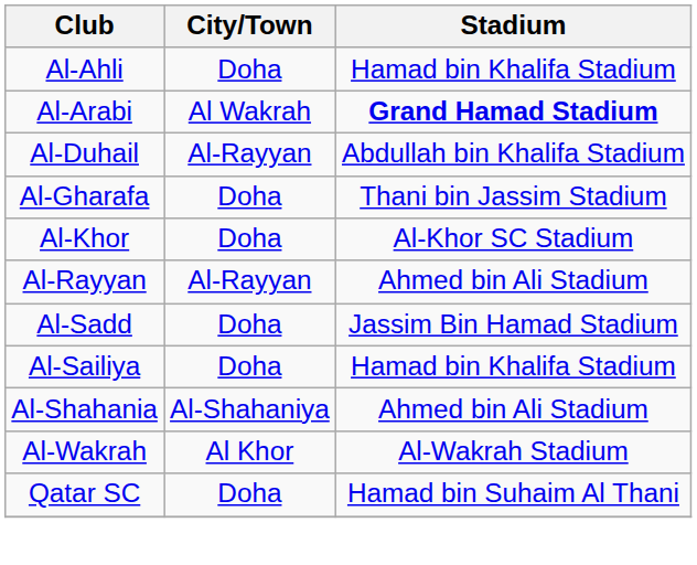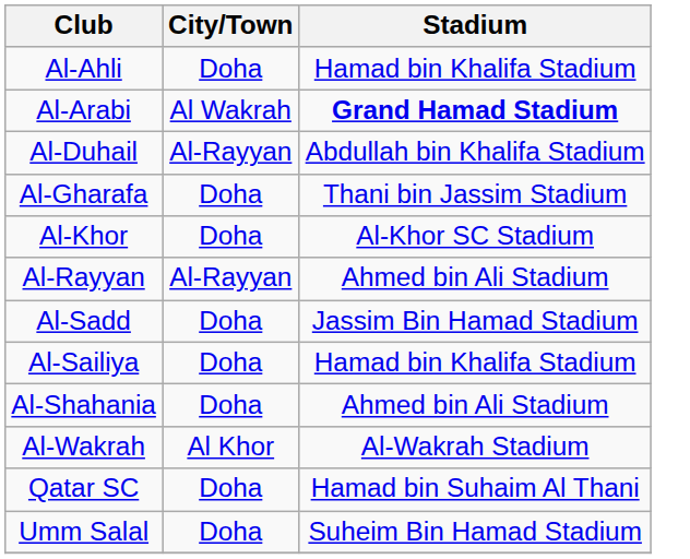Al-Shahania | City/Town: Al-Shahaniya -> Doha
+ row: Umm Salal | Doha | Suheim Bin Hamad Stadium
